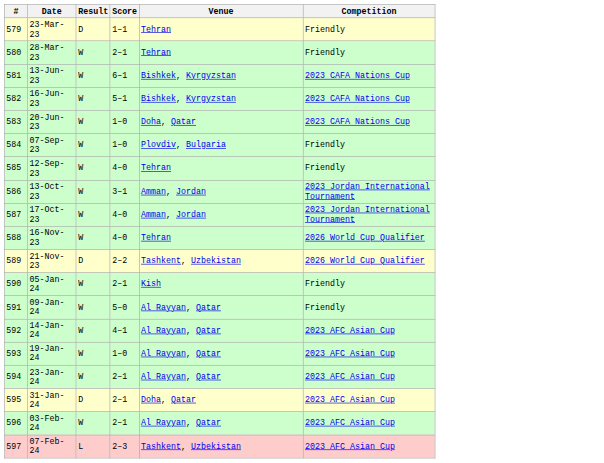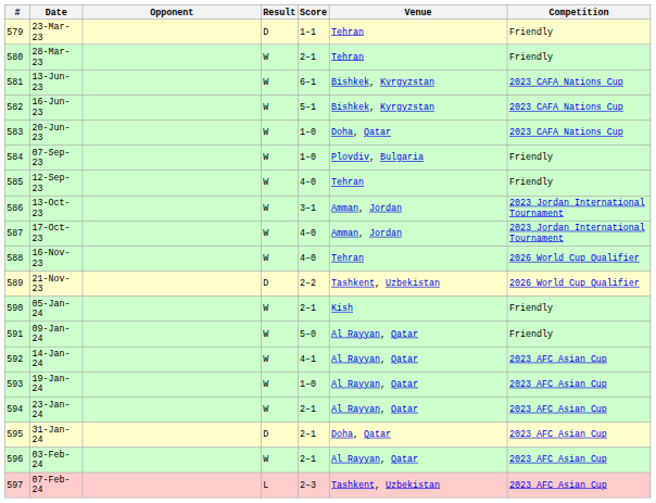+ column: Opponent
